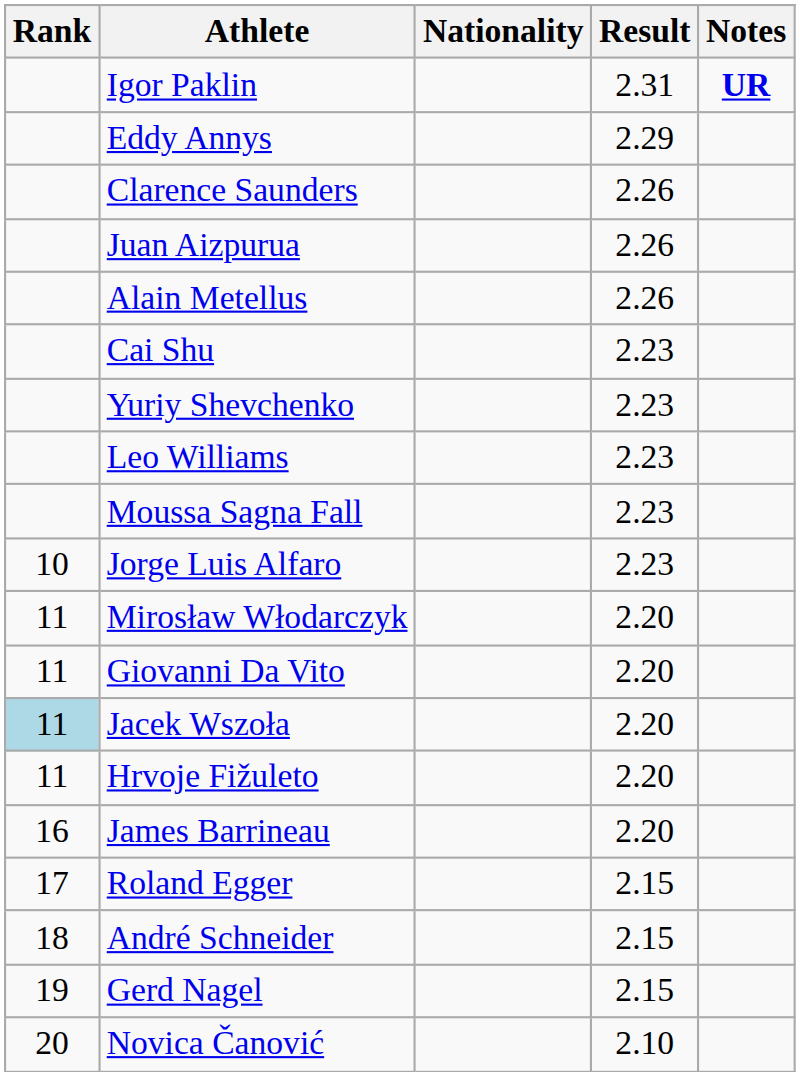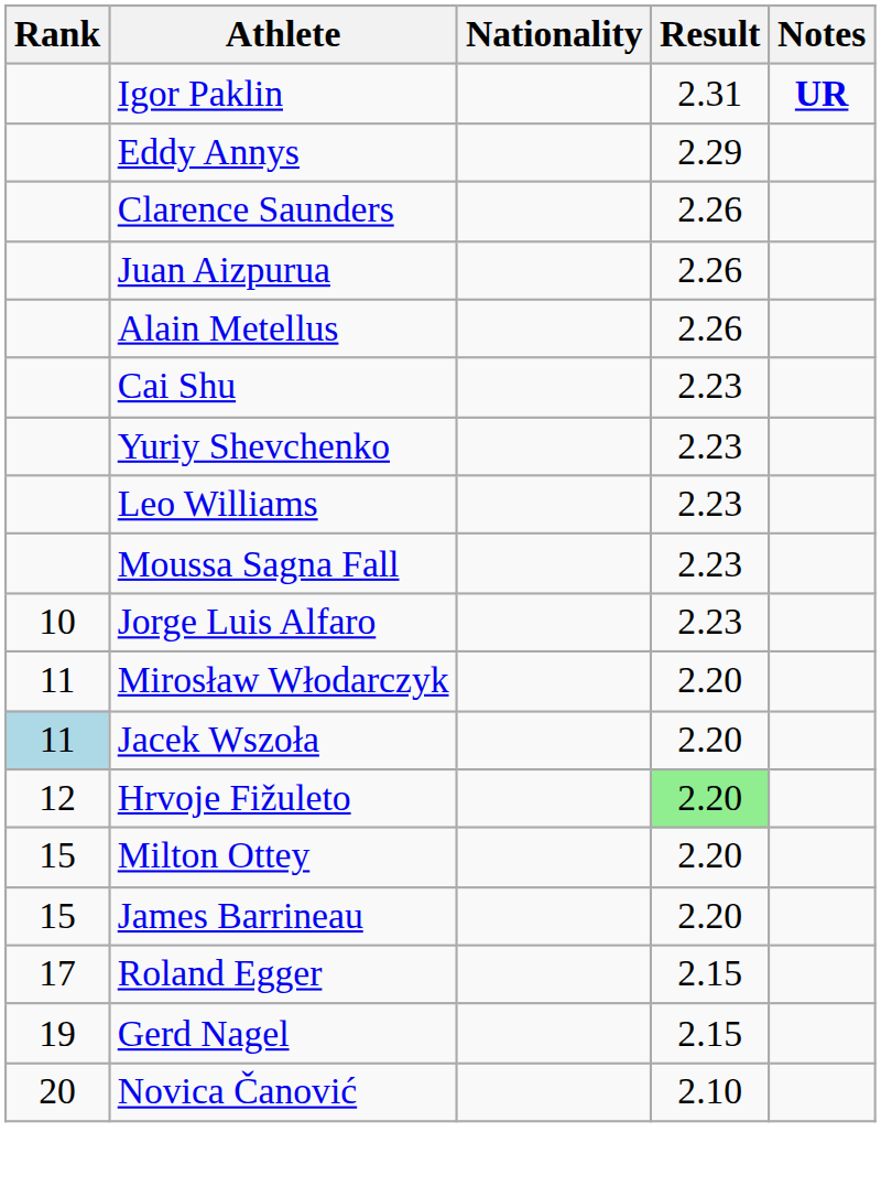- row: 11 | Giovanni Da Vito | 2.20
Hrvoje Fižuleto | Rank: 11 -> 12
Hrvoje Fižuleto | Result: no background -> lightgreen background
+ row: 15 | Milton Ottey | 2.20
James Barrineau | Rank: 16 -> 15
- row: 18 | André Schneider | 2.15
